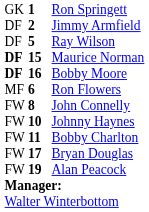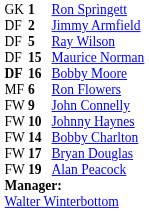Maurice Norman | column 1: bold -> normal
John Connelly | column 2: 8 -> 9
Bobby Charlton | column 2: 11 -> 14
